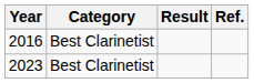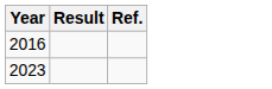- column: Category | Best Clarinetist | Best Clarinetist
